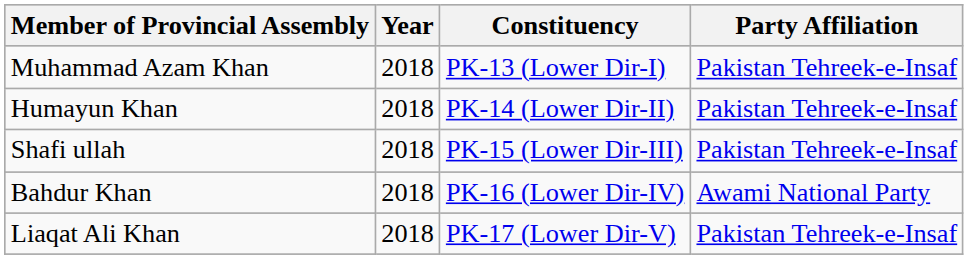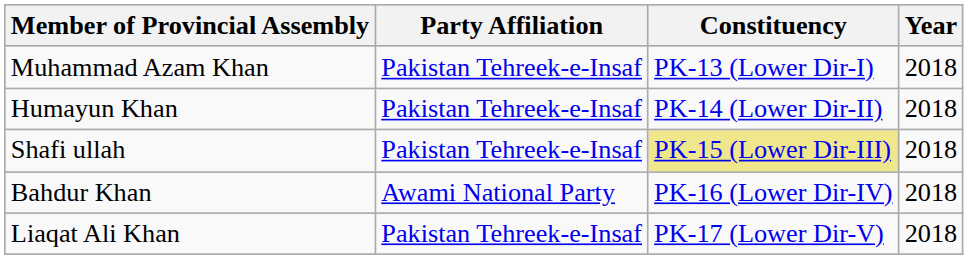columns swapped: Party Affiliation <-> Year
Shafi ullah | Constituency: no background -> khaki background
